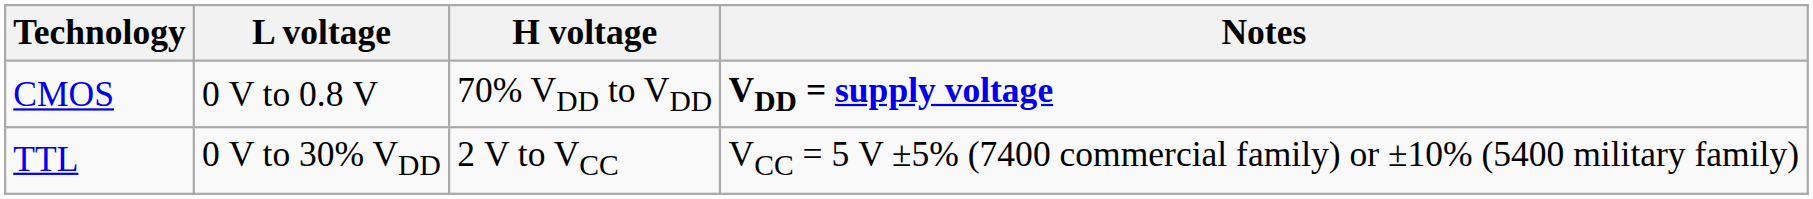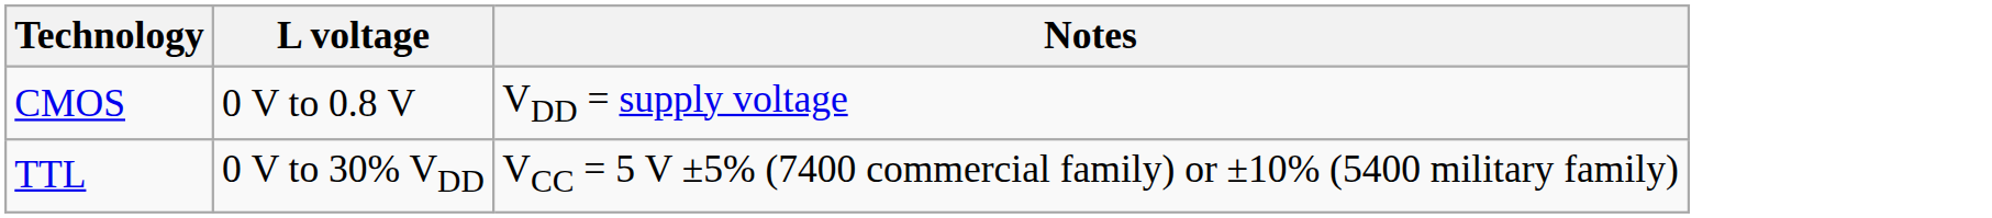- column: H voltage | 70% VDD to VDD | 2 V to VCC
CMOS | Notes: bold -> normal
